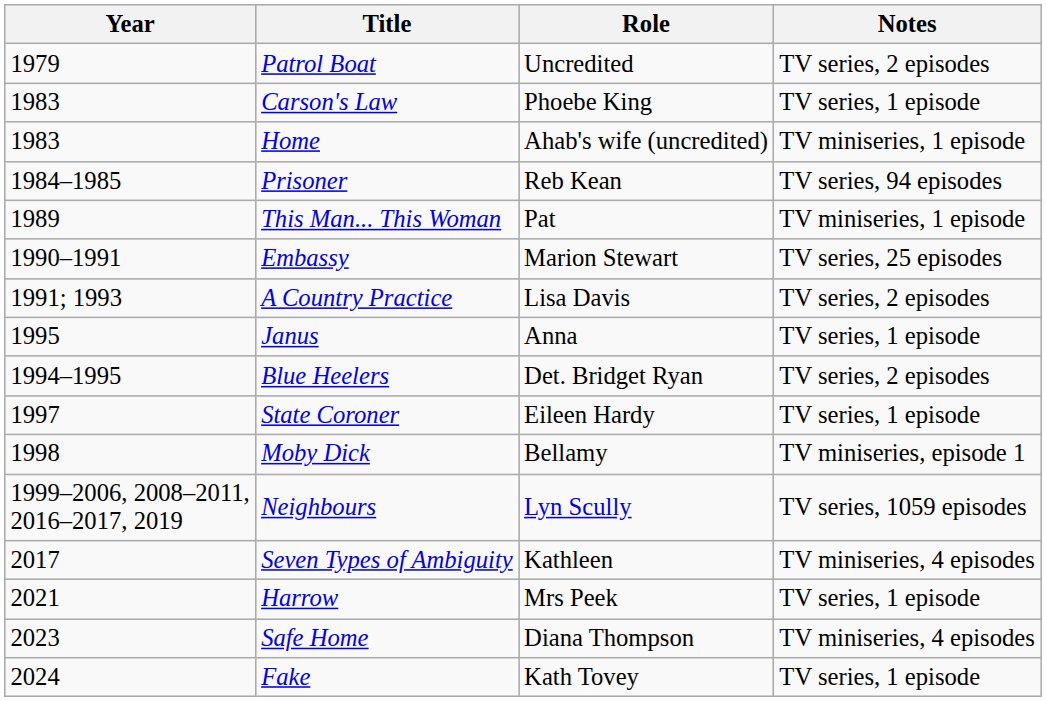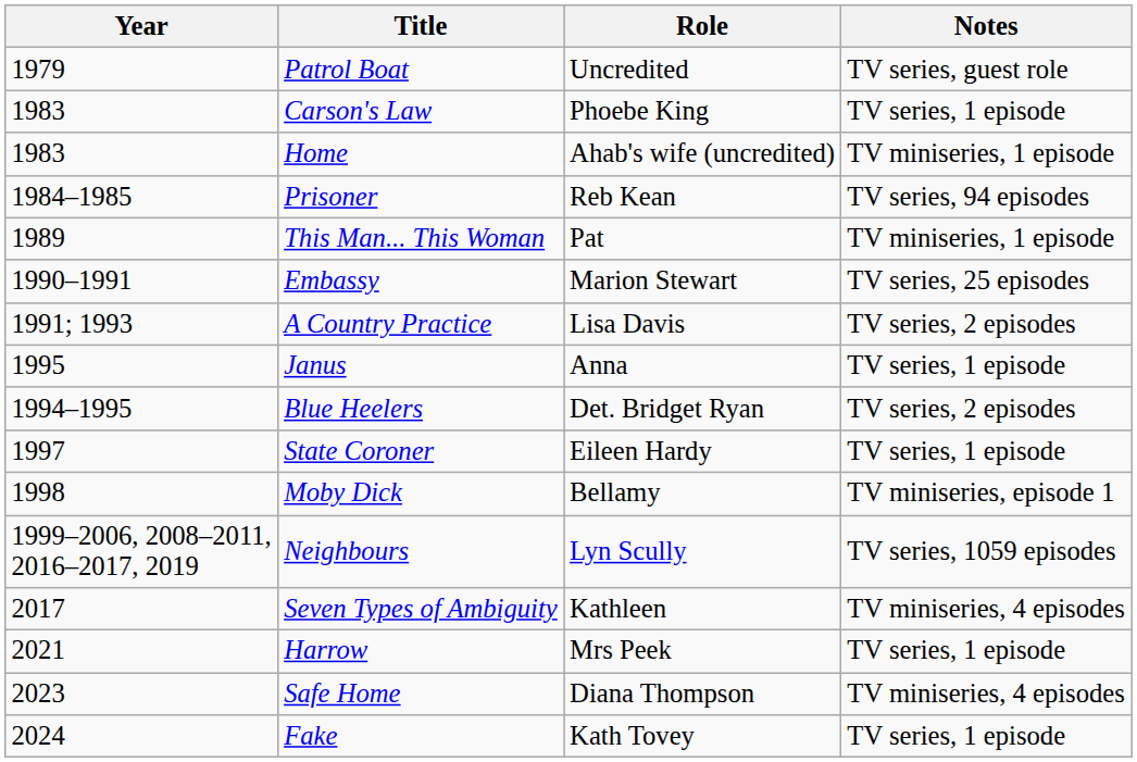Patrol Boat | Notes: TV series, 2 episodes -> TV series, guest role
